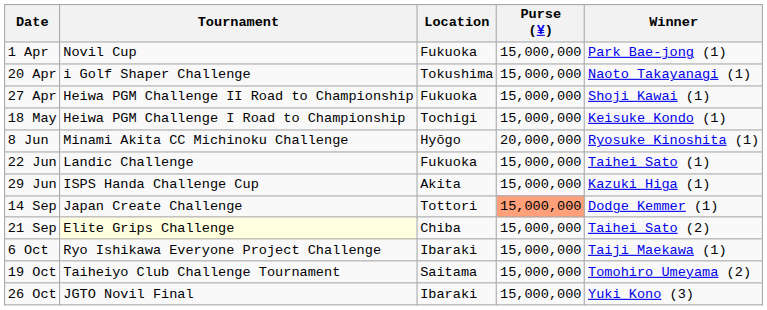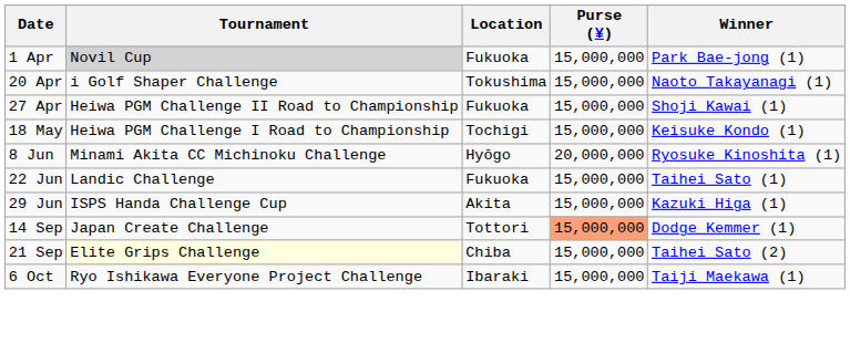1 Apr | Tournament: no background -> lightgrey background
- row: 19 Oct | Taiheiyo Club Challenge Tournament | Saitama | 15,000,000 | Tomohiro Umeyama (2)
- row: 26 Oct | JGTO Novil Final | Ibaraki | 15,000,000 | Yuki Kono (3)
